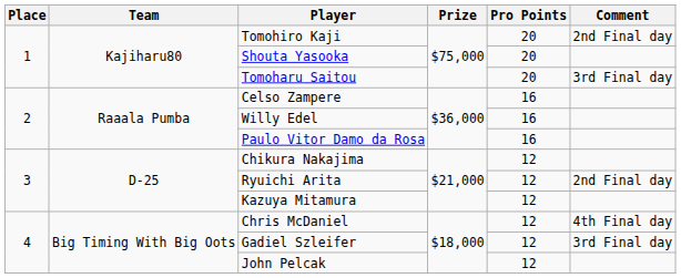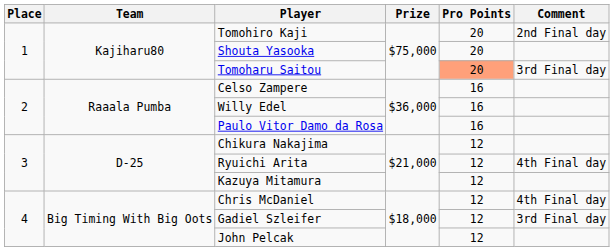Tomoharu Saitou | Pro Points: no background -> lightsalmon background
Ryuichi Arita | Comment: 2nd Final day -> 4th Final day
